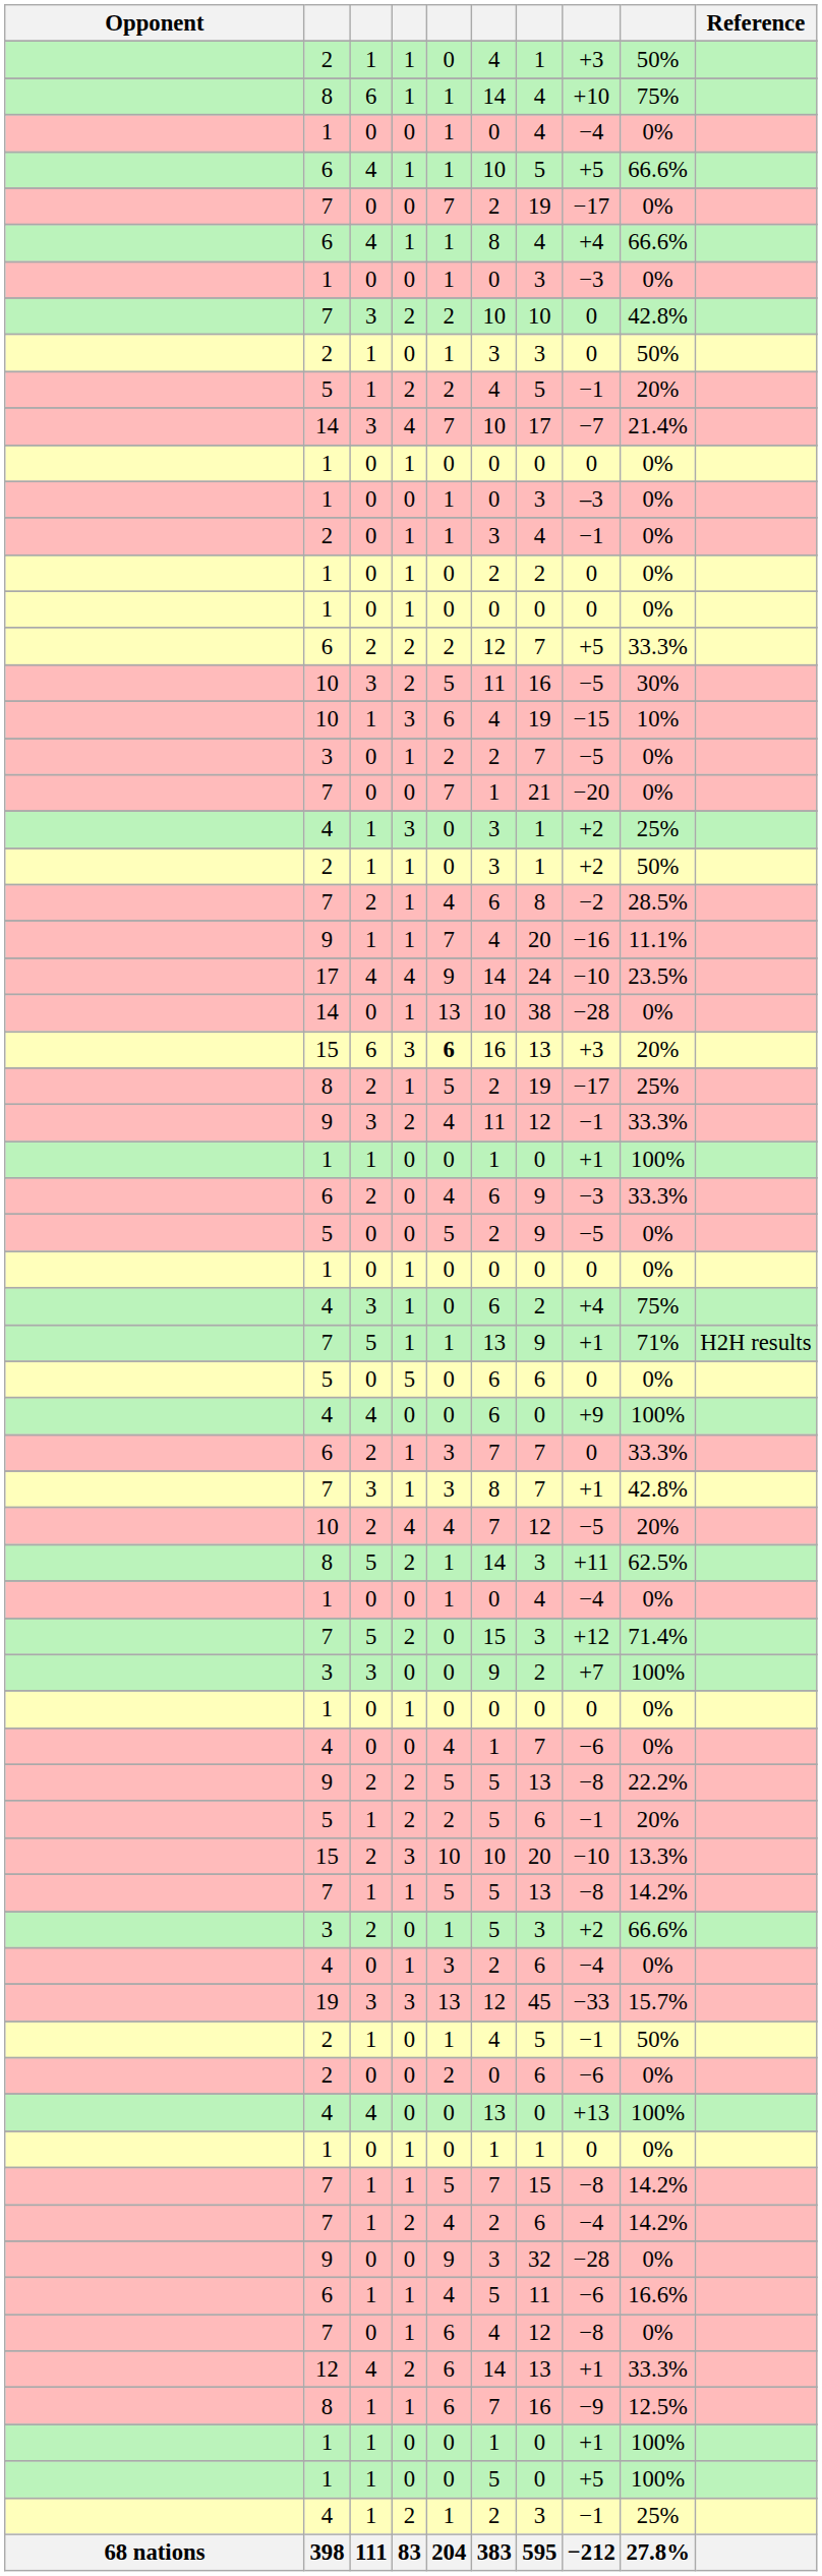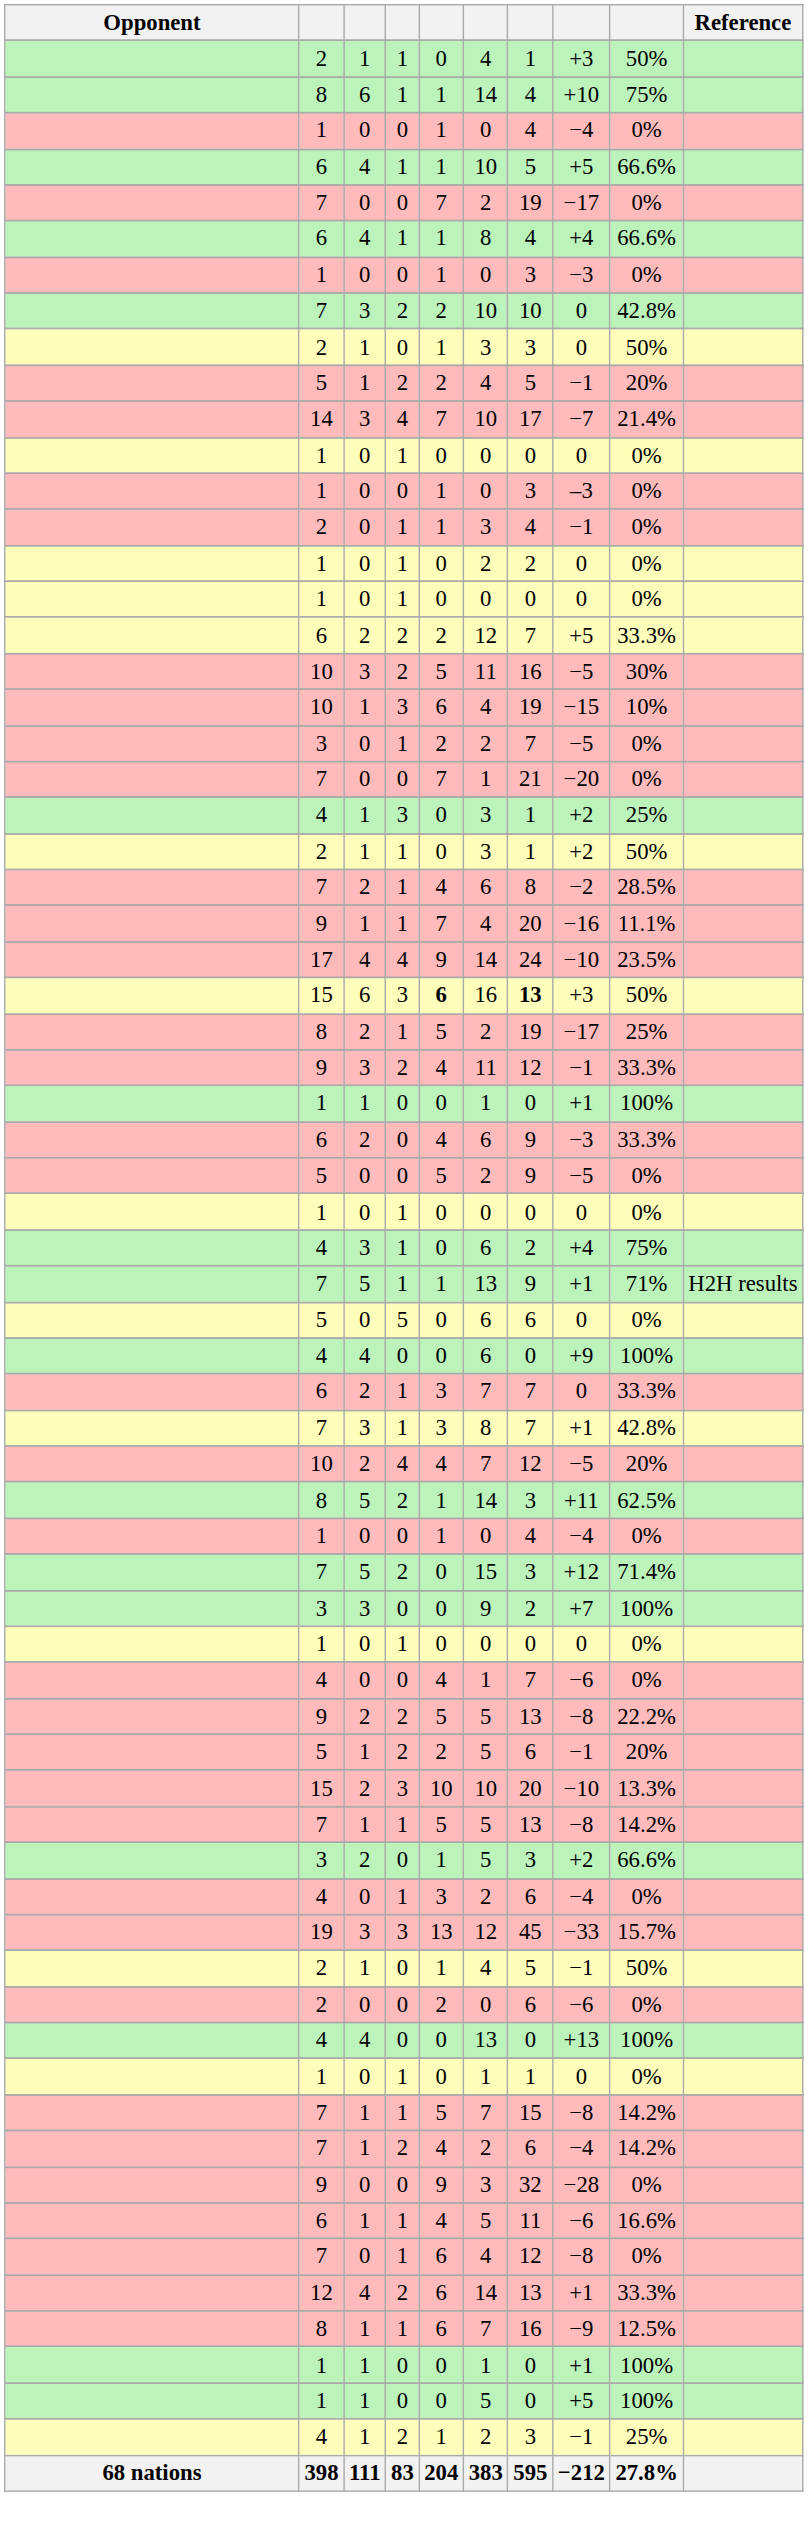- row: 14 | 0 | 1 | 13 | 10 | 38 | −28 | 0%
15 / 6 | column 7: normal -> bold
15 / 6 | column 9: 20% -> 50%
